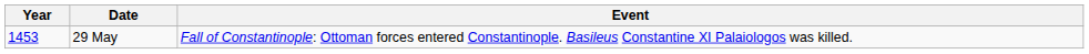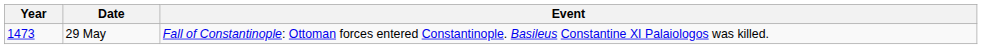29 May | Year: 1453 -> 1473
